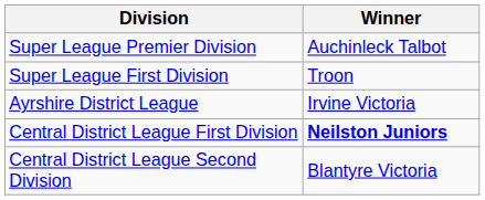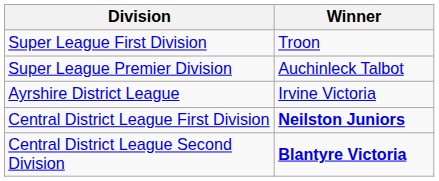rows swapped: Super League Premier Division <-> Super League First Division
Central District League Second Division | Winner: normal -> bold
